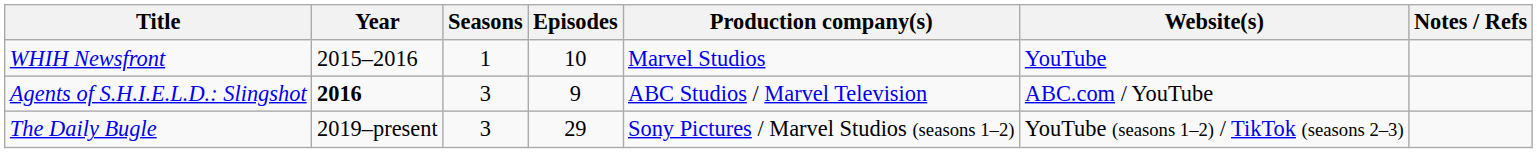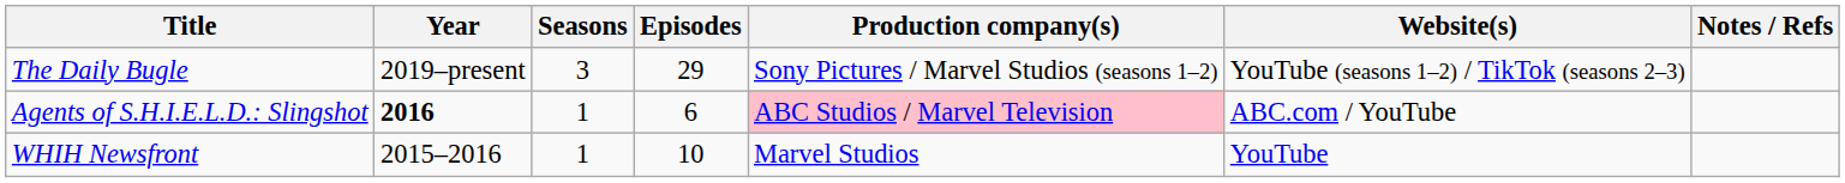rows swapped: WHIH Newsfront <-> The Daily Bugle
Agents of S.H.I.E.L.D.: Slingshot | Seasons: 3 -> 1
Agents of S.H.I.E.L.D.: Slingshot | Episodes: 9 -> 6
Agents of S.H.I.E.L.D.: Slingshot | Production company(s): no background -> pink background
